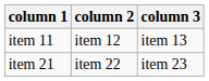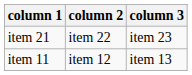rows swapped: item 11 <-> item 21
